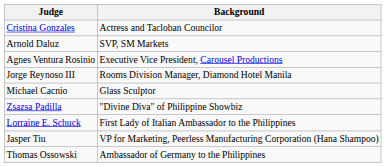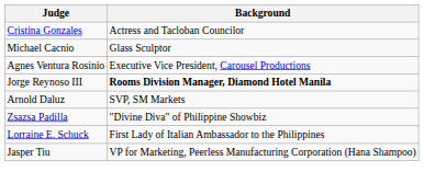rows swapped: Michael Cacnio <-> Arnold Daluz
Jorge Reynoso III | Background: normal -> bold
- row: Thomas Ossowski | Ambassador of Germany to the Philippines
